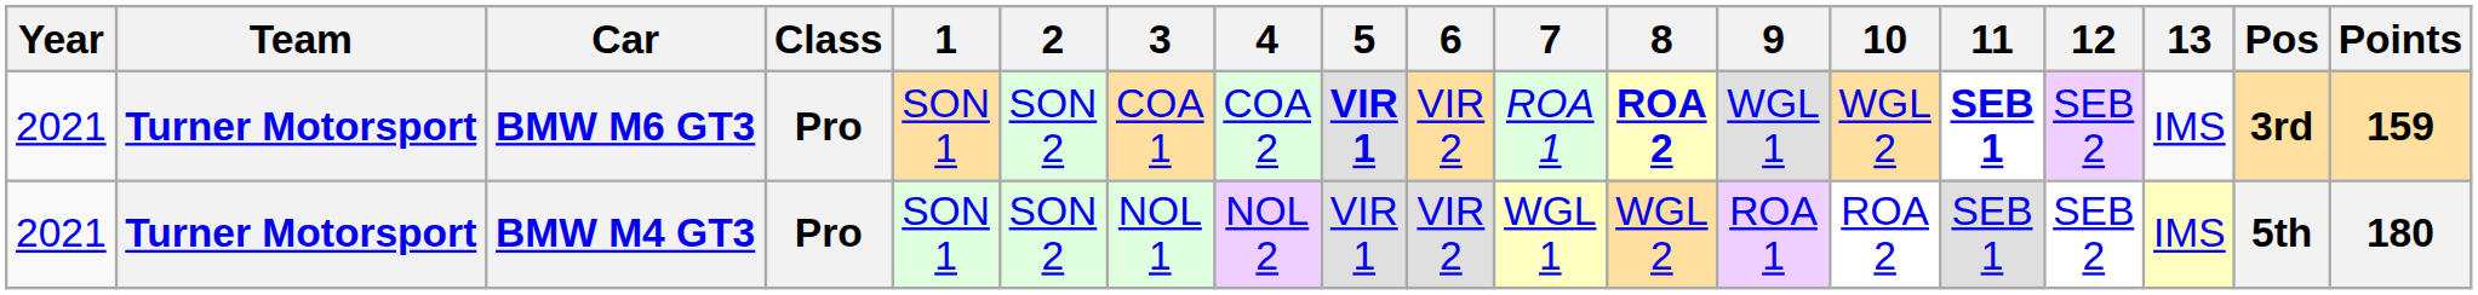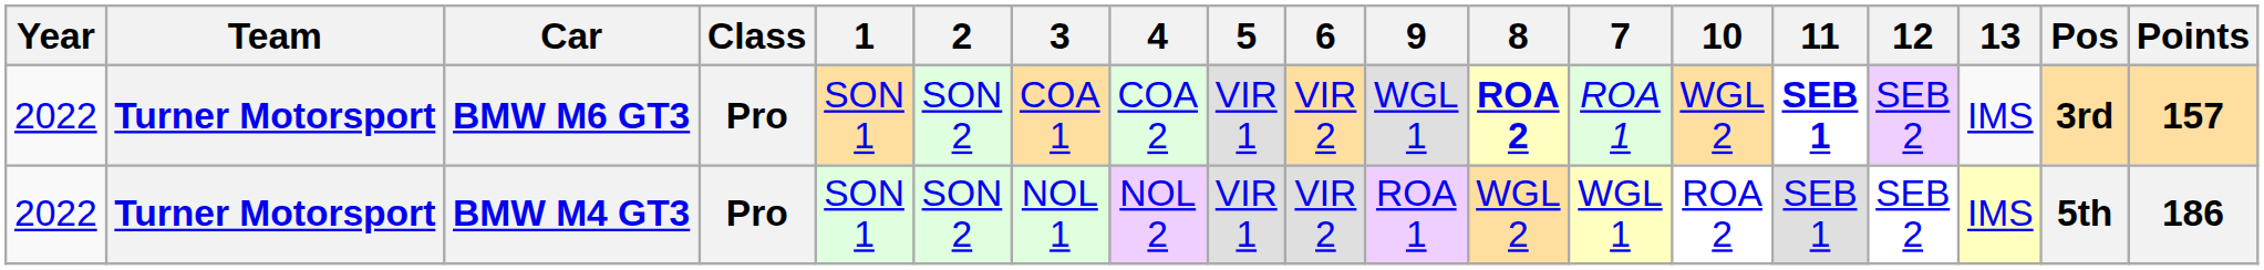columns swapped: 7 <-> 9
BMW M6 GT3 | Year: 2021 -> 2022
BMW M6 GT3 | 5: bold -> normal
BMW M6 GT3 | Points: 159 -> 157
BMW M4 GT3 | Year: 2021 -> 2022
BMW M4 GT3 | Points: 180 -> 186
